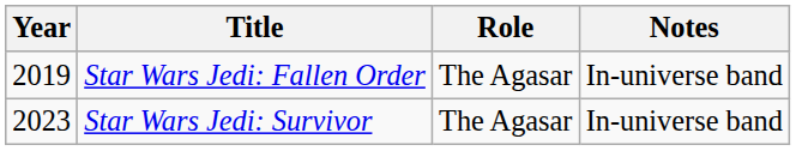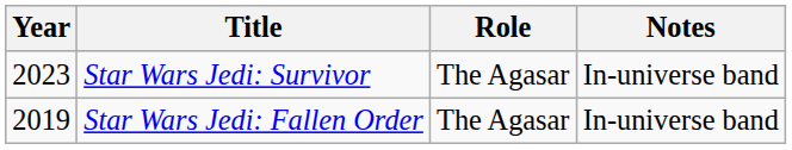rows swapped: Star Wars Jedi: Fallen Order <-> Star Wars Jedi: Survivor
